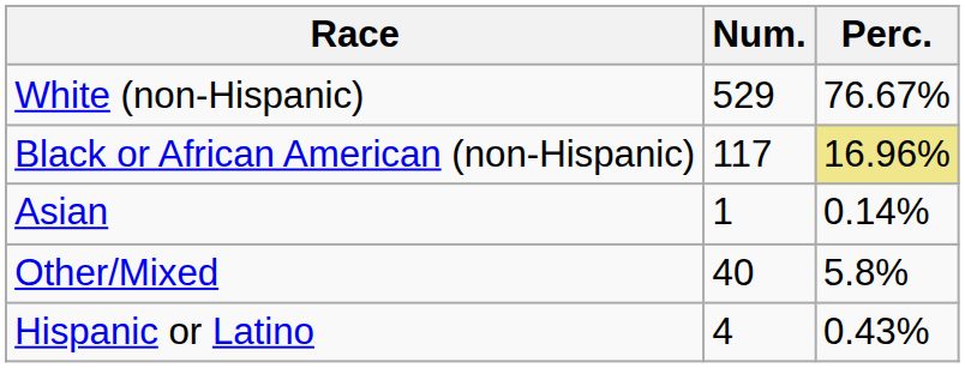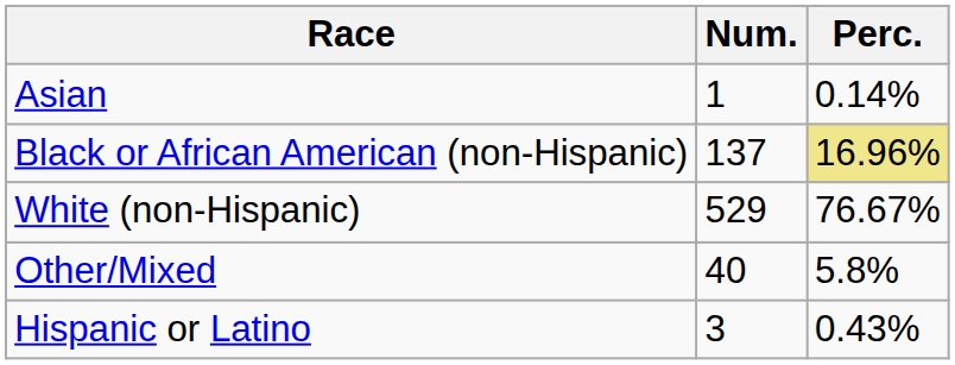rows swapped: White (non-Hispanic) <-> Asian
Black or African American (non-Hispanic) | Num.: 117 -> 137
Hispanic or Latino | Num.: 4 -> 3
